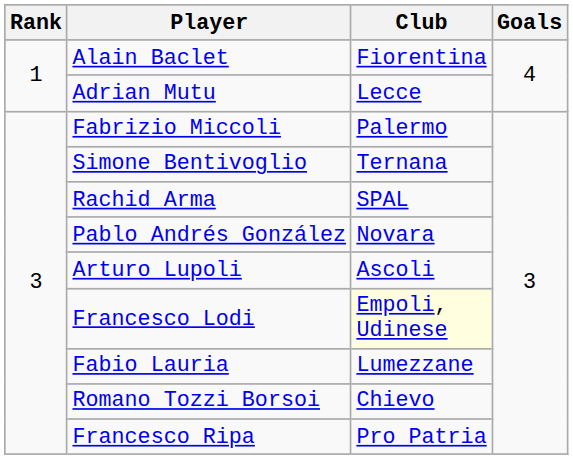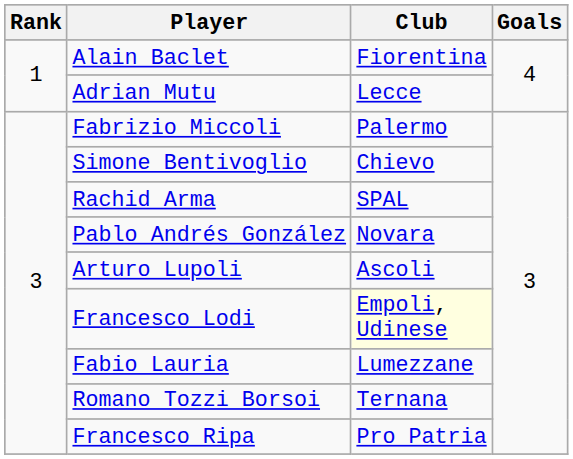Simone Bentivoglio | Club: Ternana -> Chievo
Romano Tozzi Borsoi | Club: Chievo -> Ternana
